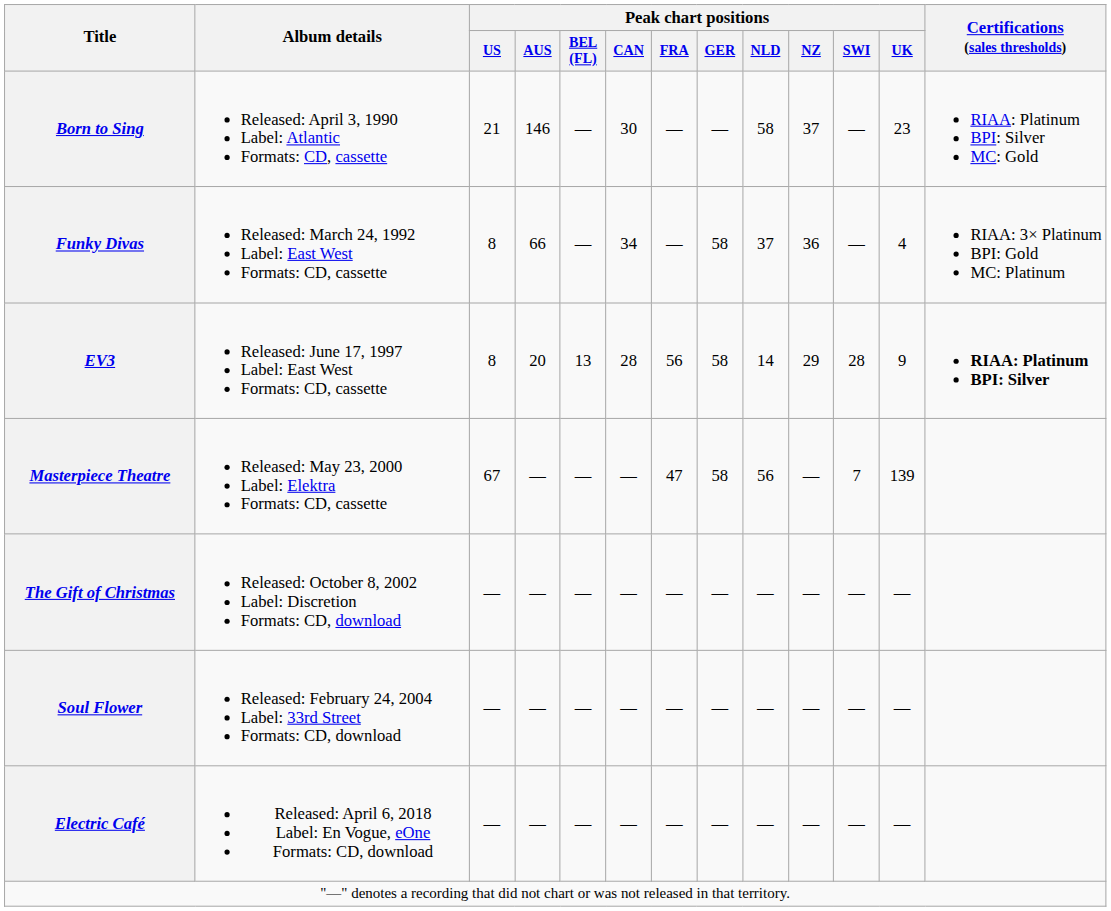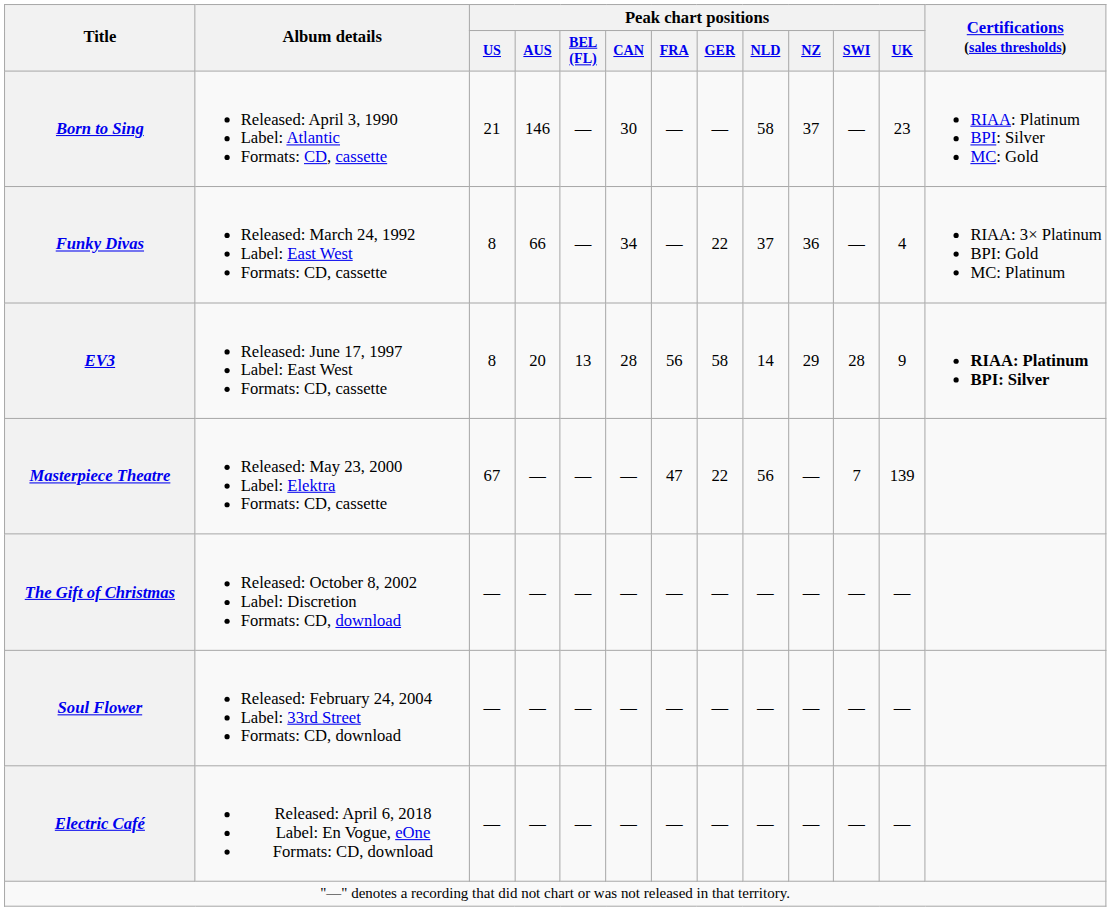Funky Divas | Peak chart positions / GER: 58 -> 22
Masterpiece Theatre | Peak chart positions / GER: 58 -> 22
